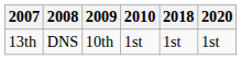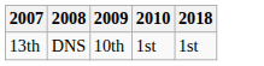- column: 2020 | 1st
